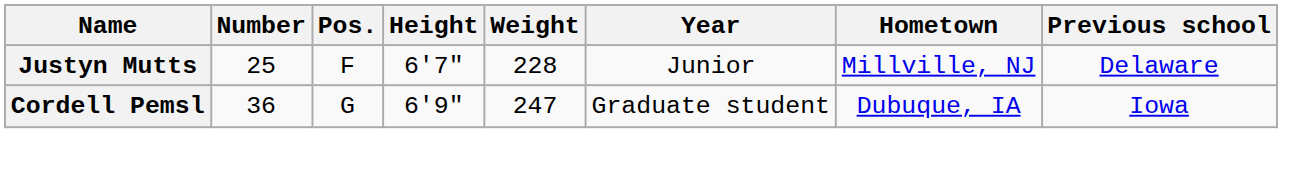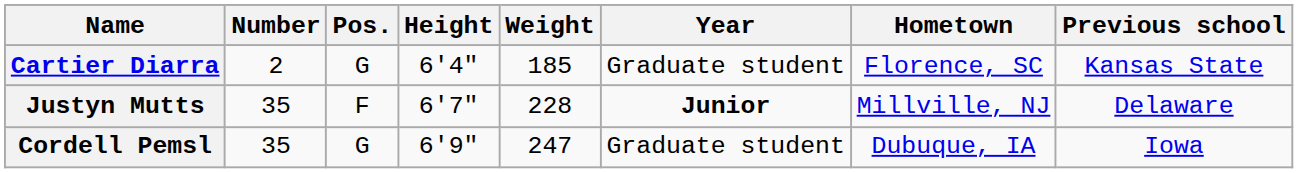+ row: Cartier Diarra | 2 | G | 6'4" | 185 | Graduate student | Florence, SC | Kansas State
Justyn Mutts | Number: 25 -> 35
Justyn Mutts | Year: normal -> bold
Cordell Pemsl | Number: 36 -> 35
